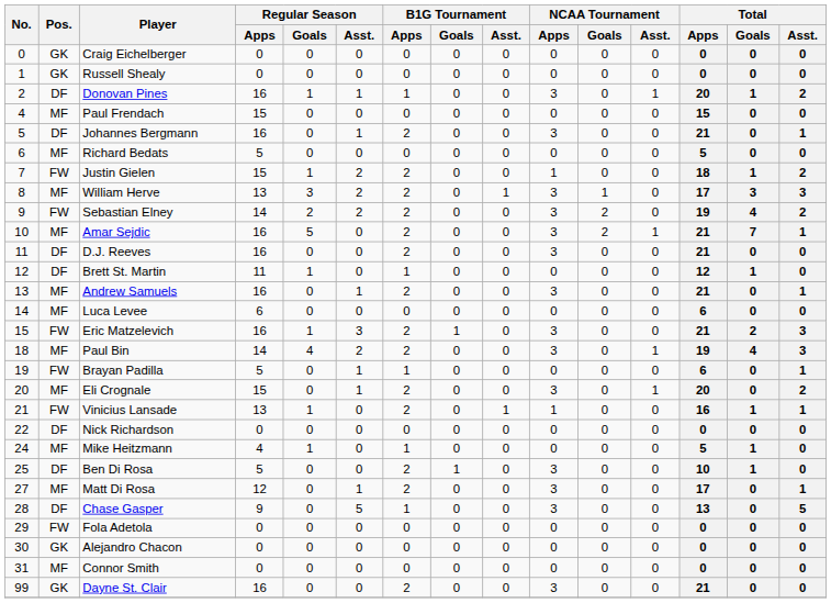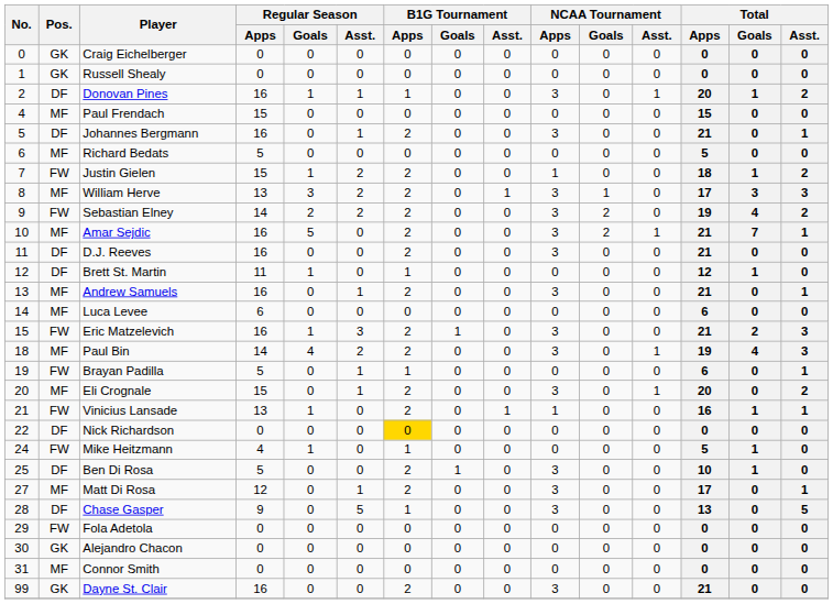Nick Richardson | B1G Tournament / Apps: no background -> gold background
Mike Heitzmann | Pos.: MF -> FW
